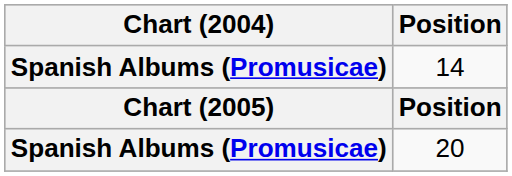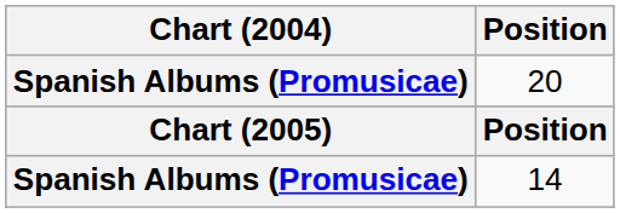rows swapped: 14 <-> 20
